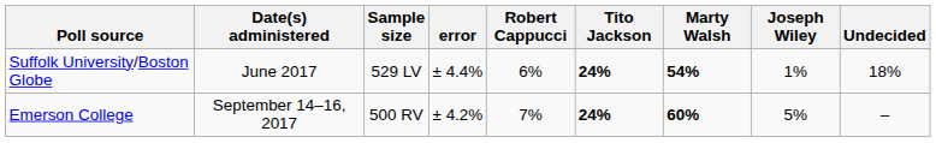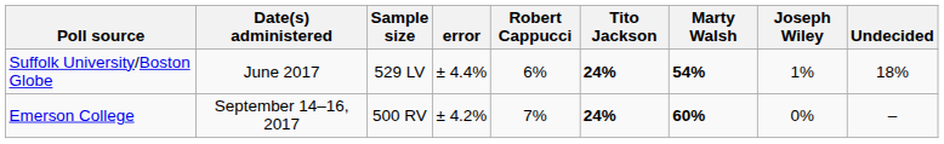Emerson College | Joseph Wiley: 5% -> 0%
